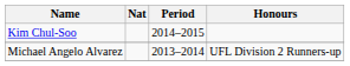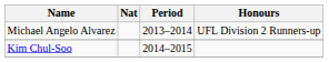rows swapped: Michael Angelo Alvarez <-> Kim Chul-Soo
